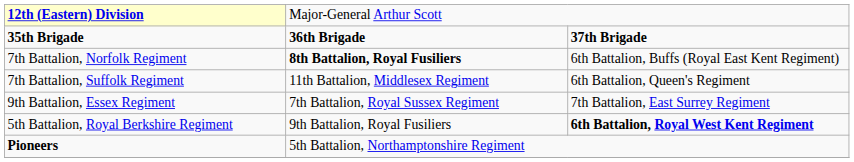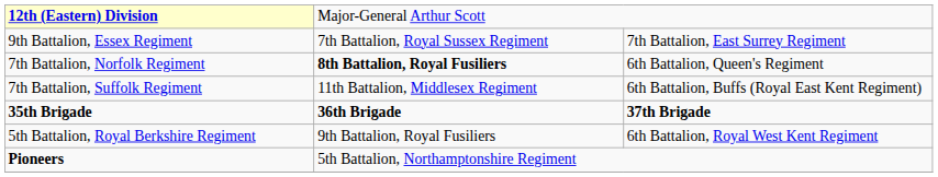rows swapped: 35th Brigade <-> 9th Battalion, Essex Regiment
7th Battalion, Norfolk Regiment | column 3: 6th Battalion, Buffs (Royal East Kent Regiment) -> 6th Battalion, Queen's Regiment
7th Battalion, Suffolk Regiment | column 3: 6th Battalion, Queen's Regiment -> 6th Battalion, Buffs (Royal East Kent Regiment)
5th Battalion, Royal Berkshire Regiment | column 3: bold -> normal
